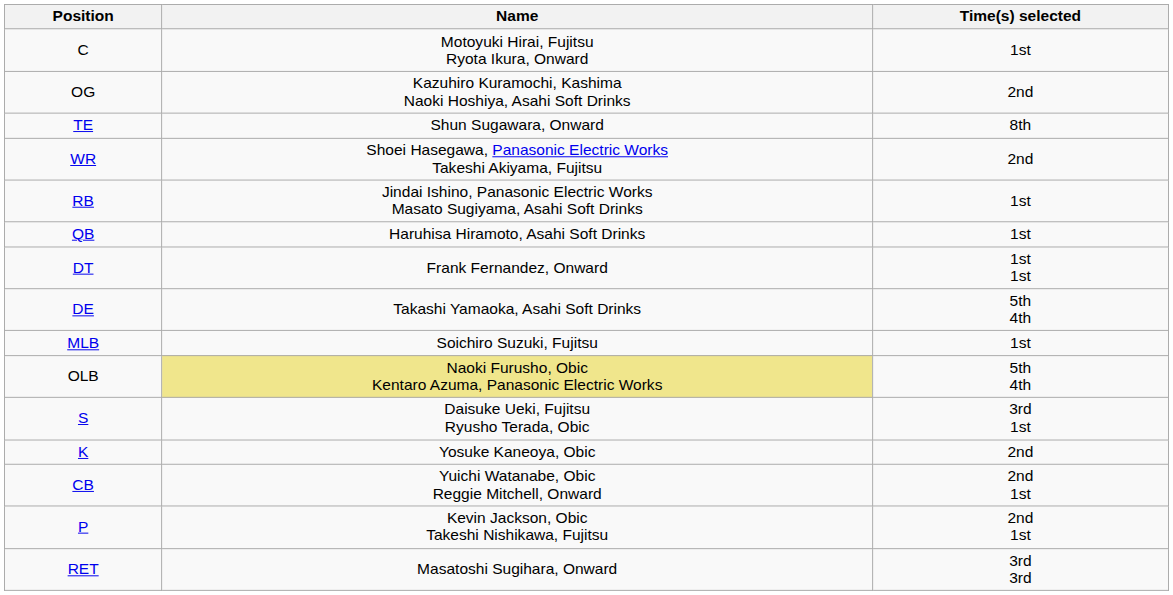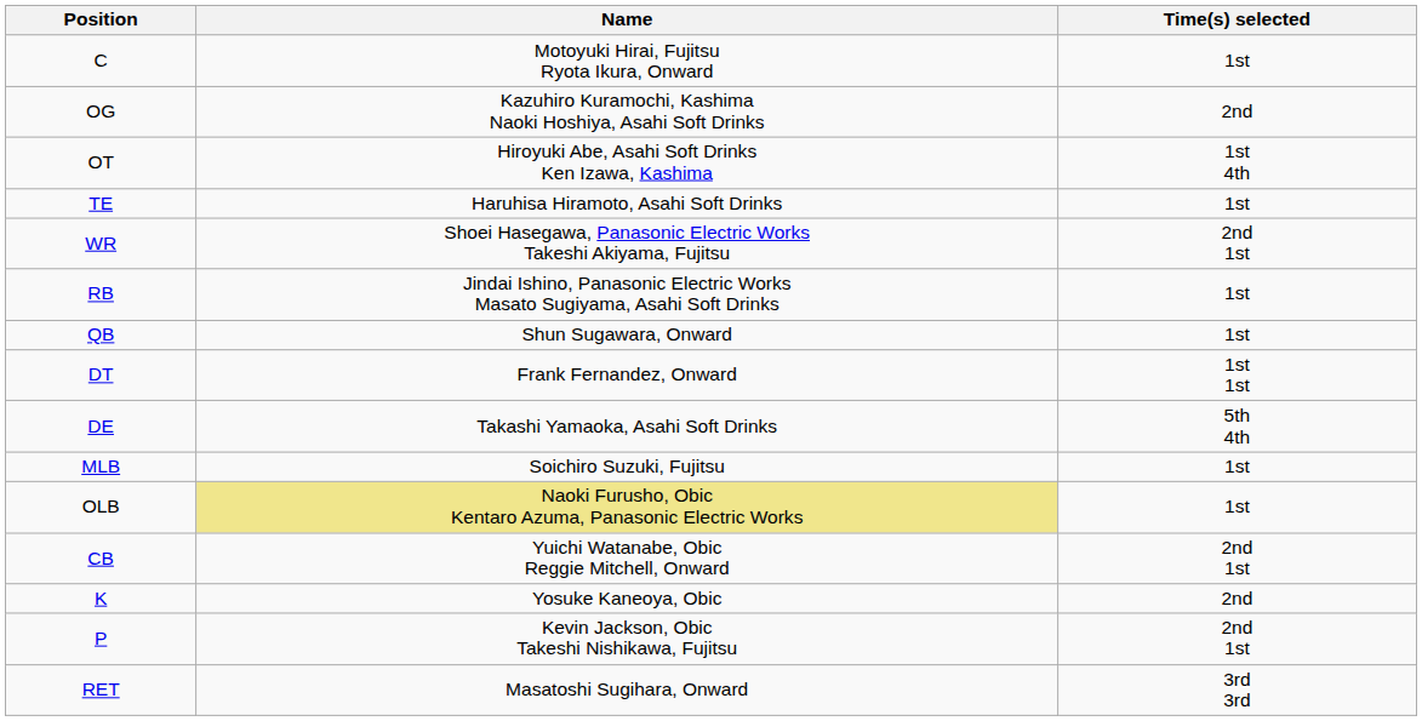+ row: OT | Hiroyuki Abe, Asahi Soft Drinks Ken Izawa, Kashima | 1st 4th
TE | Name: Shun Sugawara, Onward -> Haruhisa Hiramoto, Asahi Soft Drinks
TE | Time(s) selected: 8th -> 1st
WR | Time(s) selected: 2nd -> 2nd 1st
QB | Name: Haruhisa Hiramoto, Asahi Soft Drinks -> Shun Sugawara, Onward
OLB | Time(s) selected: 5th 4th -> 1st
- row: S | Daisuke Ueki, Fujitsu Ryusho Terada, Obic | 3rd 1st
rows swapped: CB <-> K
